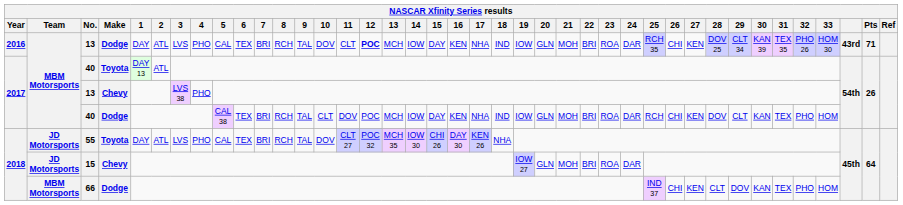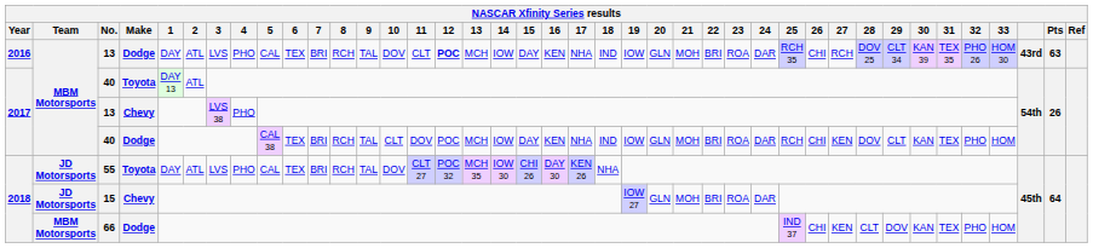13 / Dodge | 27: KEN -> RCH
13 / Dodge | Pts: 71 -> 63
